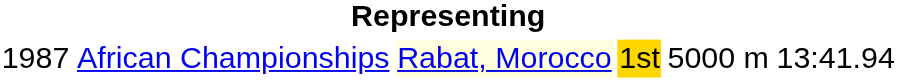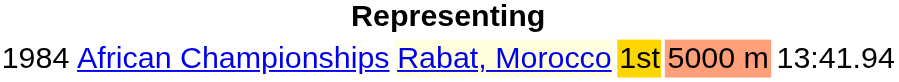African Championships | column 1: 1987 -> 1984
African Championships | column 5: no background -> lightsalmon background
